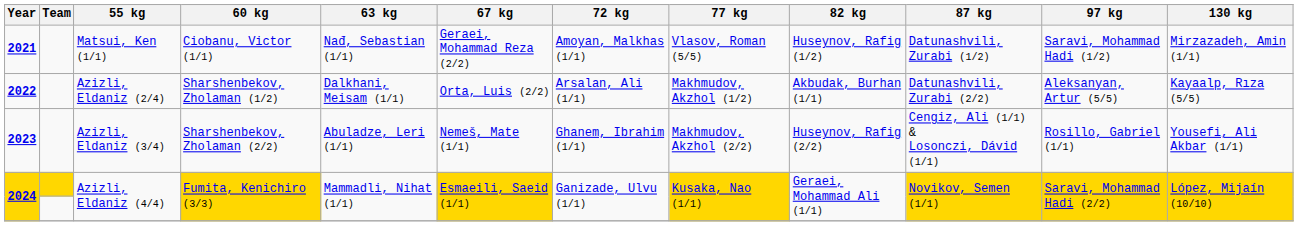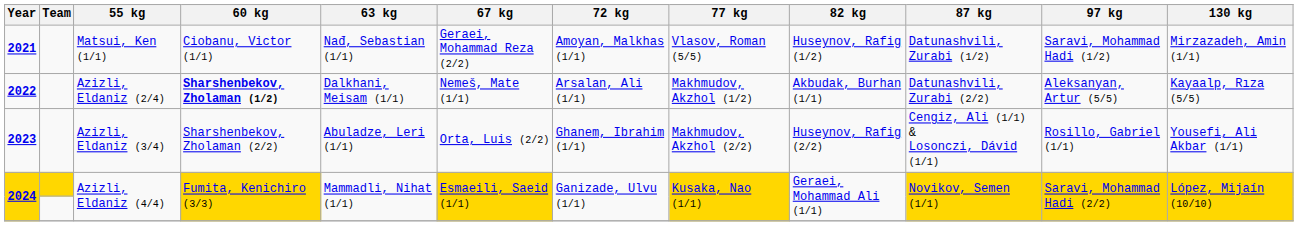2022 | 60 kg: normal -> bold
2022 | 67 kg: Orta, Luis (2/2) -> Nemeš, Mate (1/1)
2023 | 67 kg: Nemeš, Mate (1/1) -> Orta, Luis (2/2)
